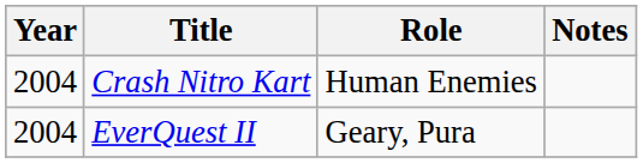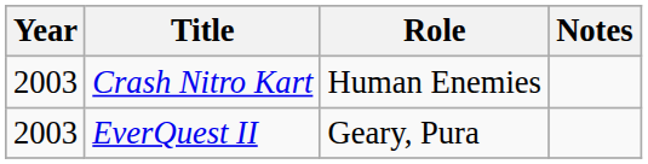Crash Nitro Kart | Year: 2004 -> 2003
EverQuest II | Year: 2004 -> 2003
